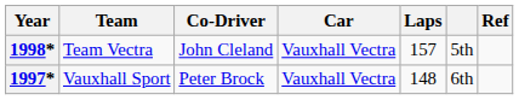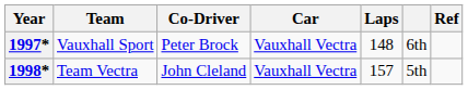rows swapped: 1997* <-> 1998*
